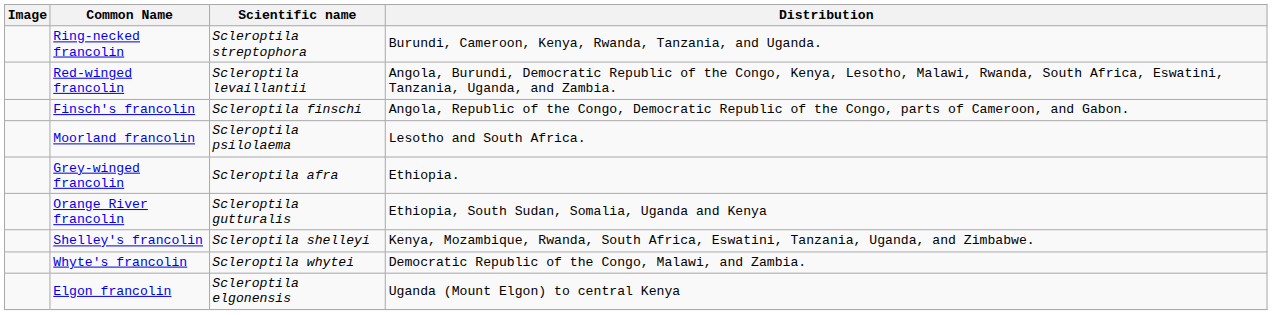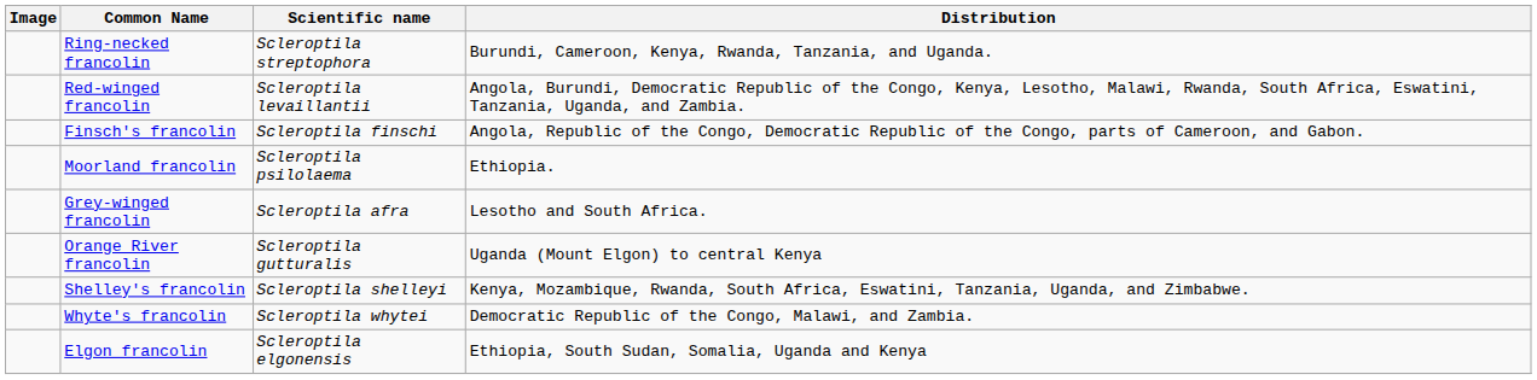Moorland francolin | Distribution: Lesotho and South Africa. -> Ethiopia.
Grey-winged francolin | Distribution: Ethiopia. -> Lesotho and South Africa.
Orange River francolin | Distribution: Ethiopia, South Sudan, Somalia, Uganda and Kenya -> Uganda (Mount Elgon) to central Kenya
Elgon francolin | Distribution: Uganda (Mount Elgon) to central Kenya -> Ethiopia, South Sudan, Somalia, Uganda and Kenya
